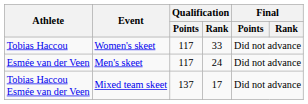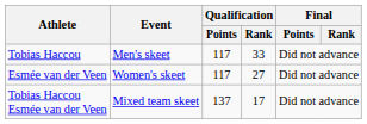Tobias Haccou | Event: Women's skeet -> Men's skeet
Esmée van der Veen | Event: Men's skeet -> Women's skeet
Esmée van der Veen | Qualification / Rank: 24 -> 27
